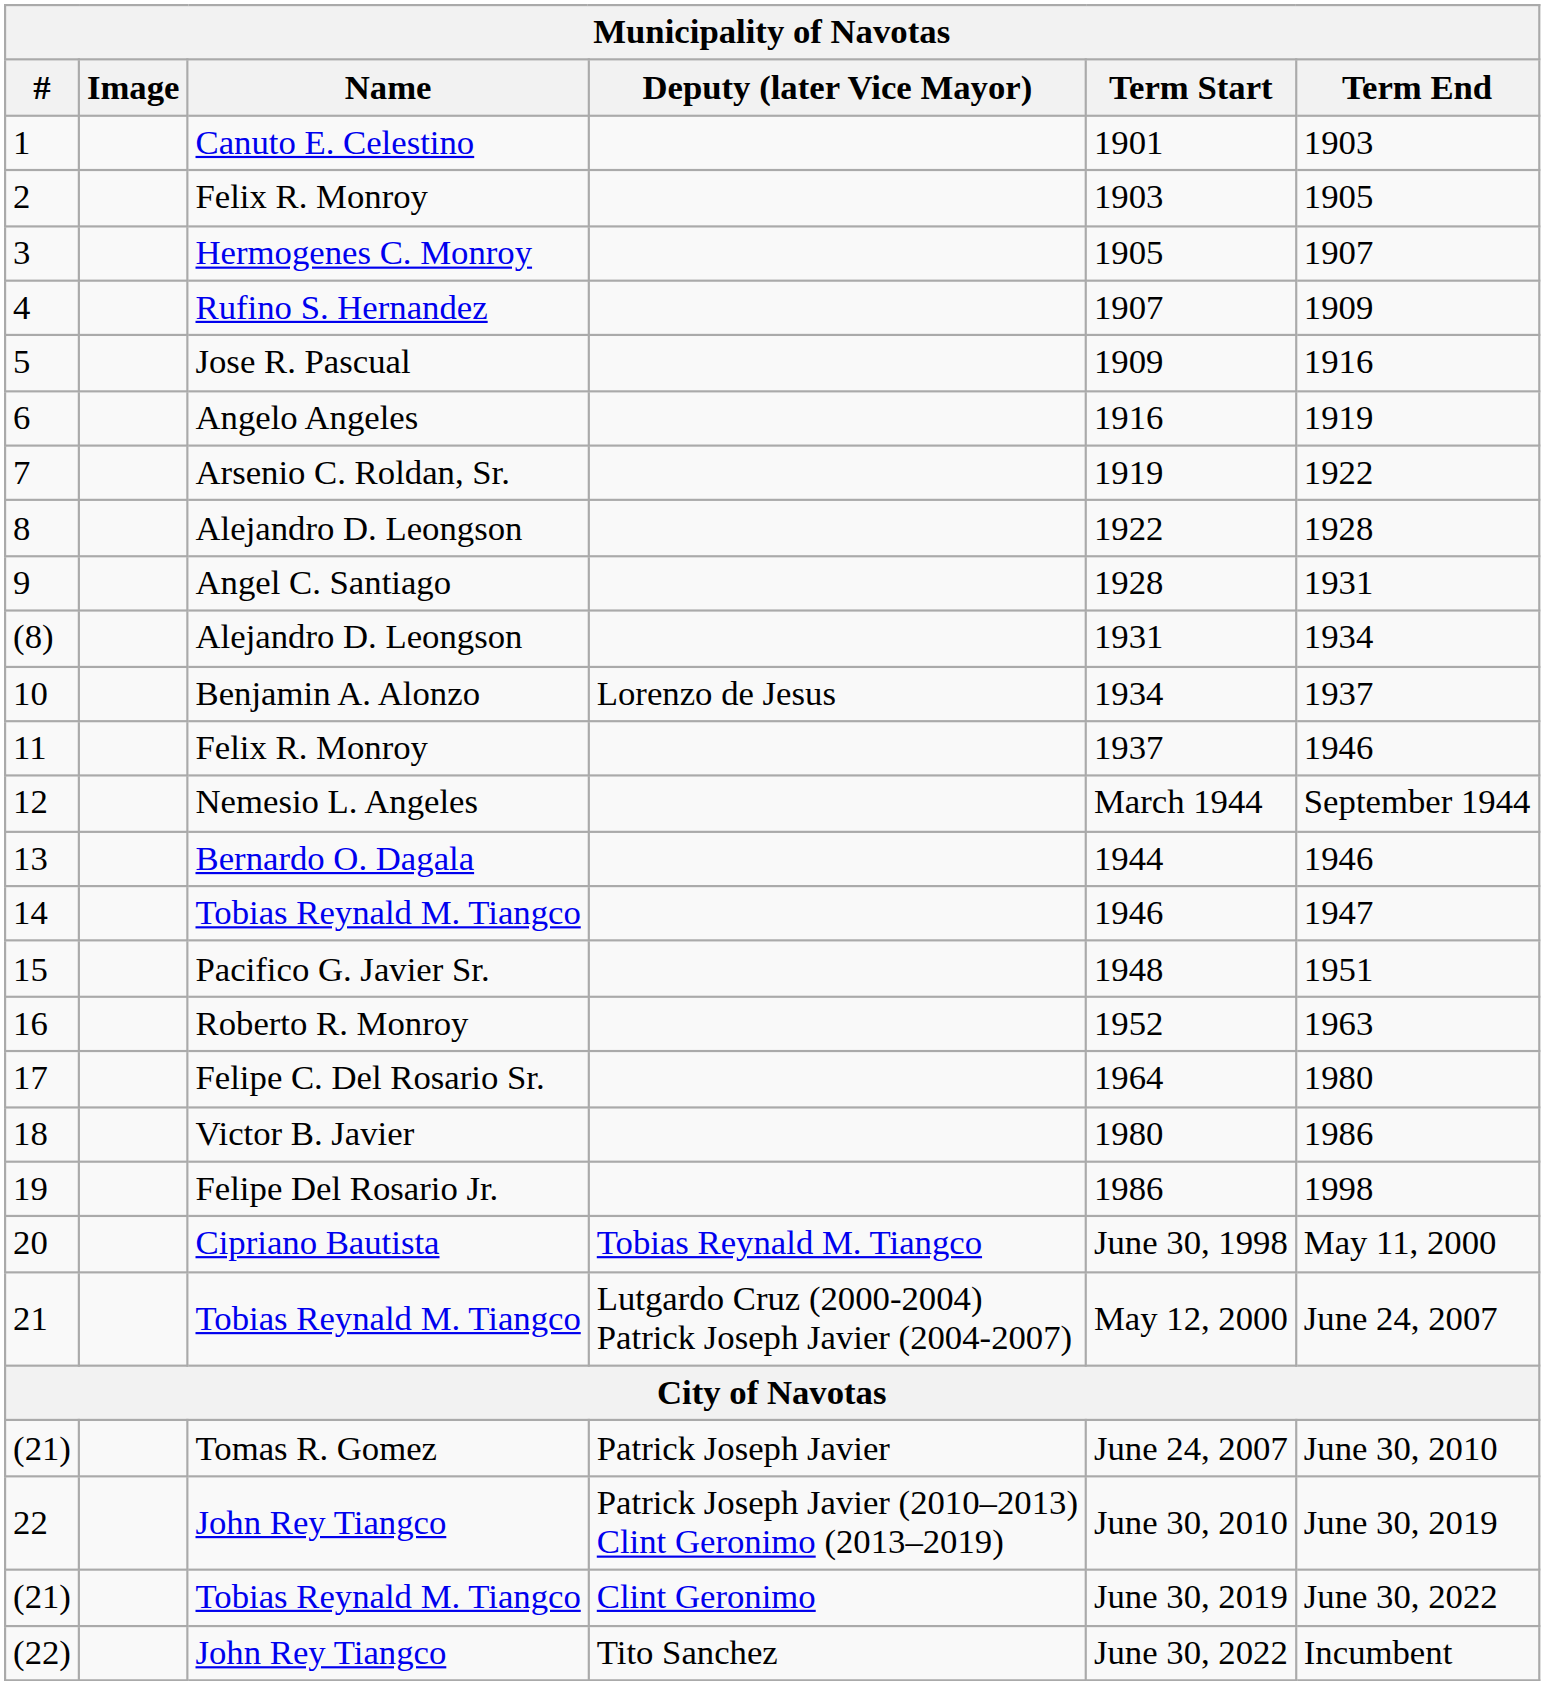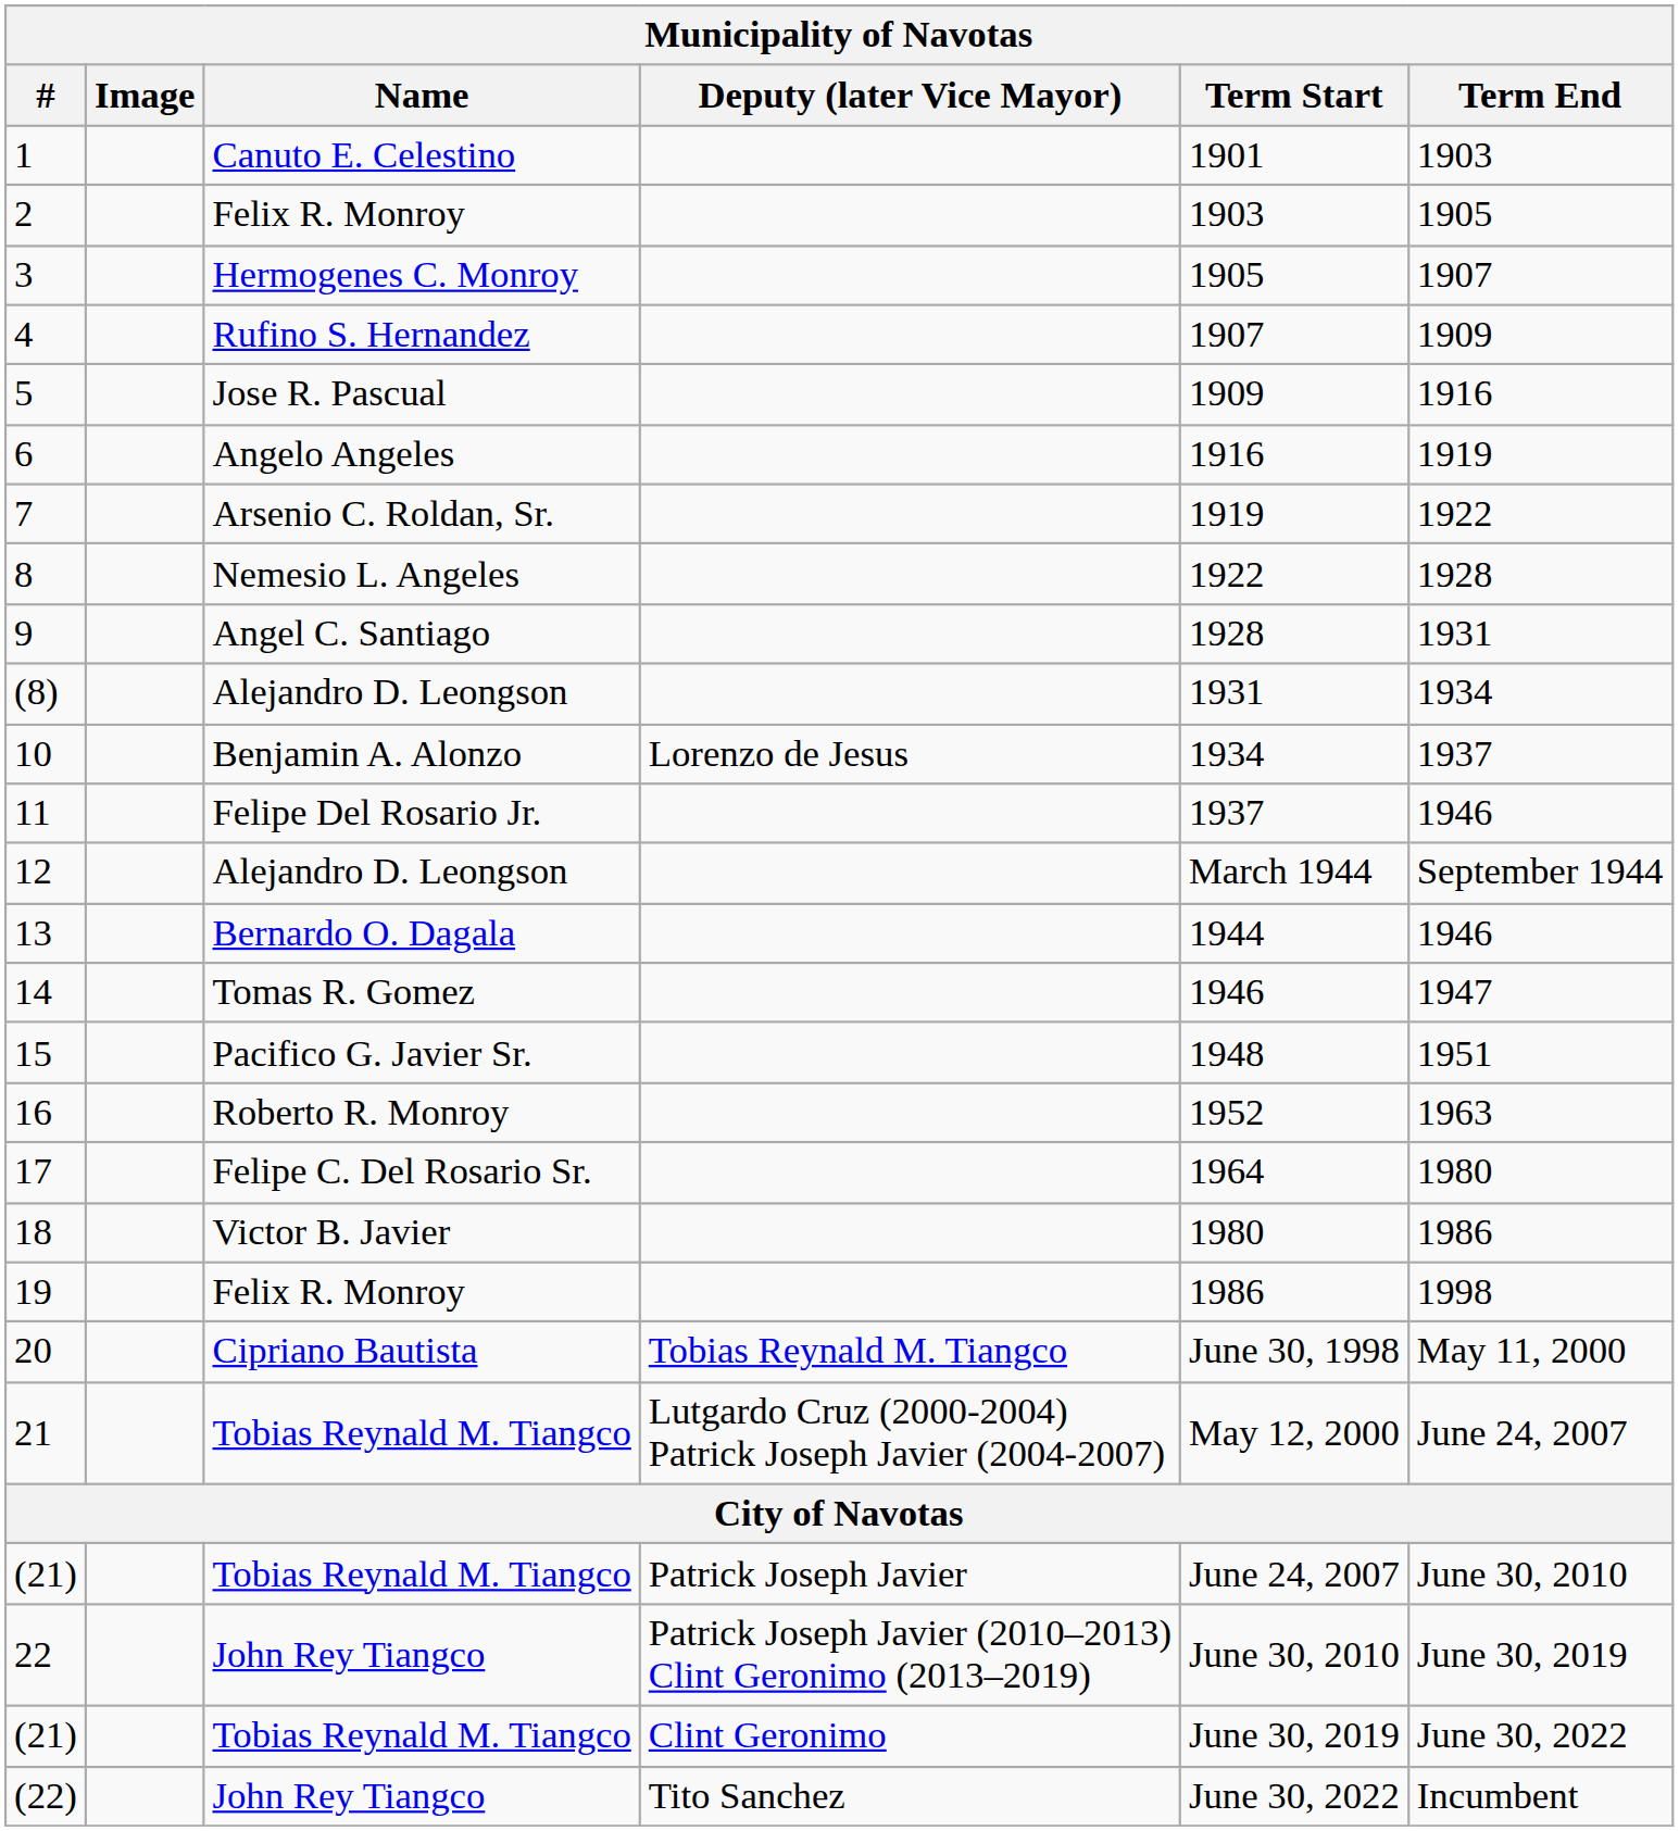8 | Name: Alejandro D. Leongson -> Nemesio L. Angeles
11 | Name: Felix R. Monroy -> Felipe Del Rosario Jr.
12 | Name: Nemesio L. Angeles -> Alejandro D. Leongson
14 | Name: Tobias Reynald M. Tiangco -> Tomas R. Gomez
19 | Name: Felipe Del Rosario Jr. -> Felix R. Monroy
(21) / Patrick Joseph Javier | Name: Tomas R. Gomez -> Tobias Reynald M. Tiangco
